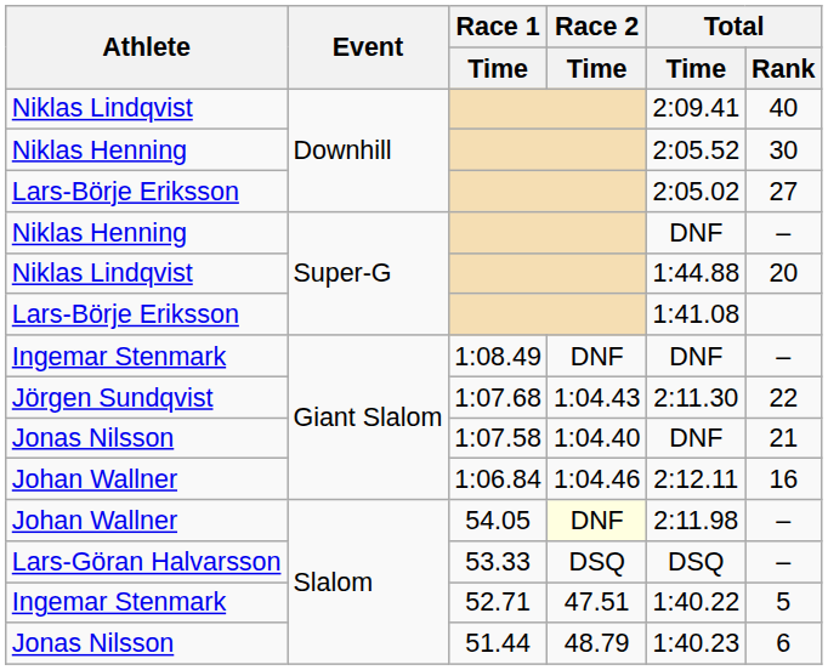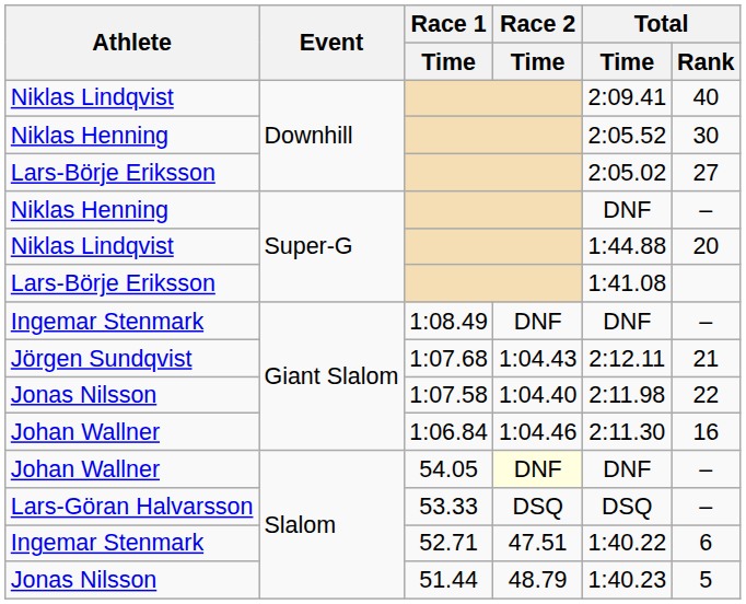1:07.68 | Total / Time: 2:11.30 -> 2:12.11
1:07.68 | Total / Rank: 22 -> 21
1:07.58 | Total / Time: DNF -> 2:11.98
1:07.58 | Total / Rank: 21 -> 22
1:06.84 | Total / Time: 2:12.11 -> 2:11.30
54.05 | Total / Time: 2:11.98 -> DNF
52.71 | Total / Rank: 5 -> 6
51.44 | Total / Rank: 6 -> 5
